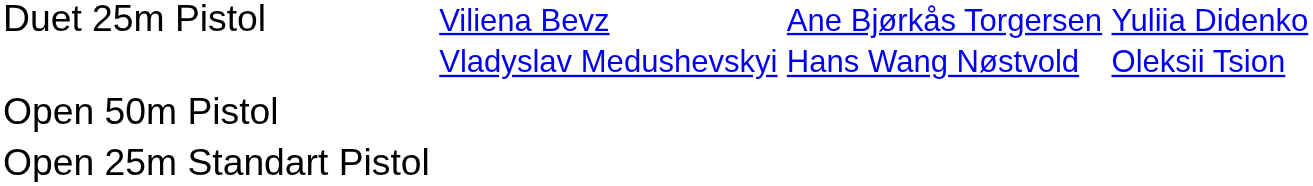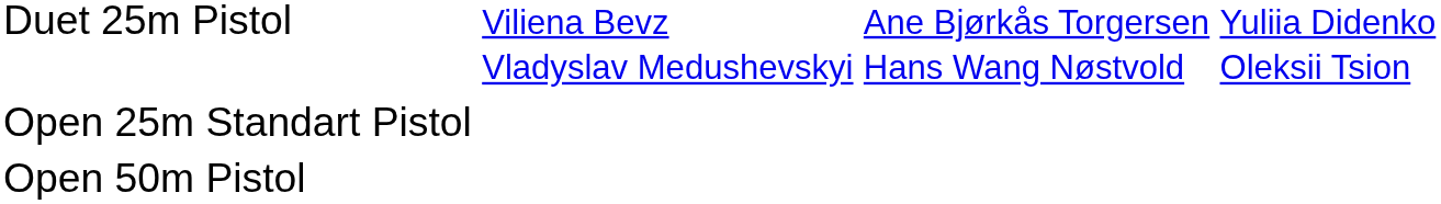rows swapped: Open 25m Standart Pistol <-> Open 50m Pistol
